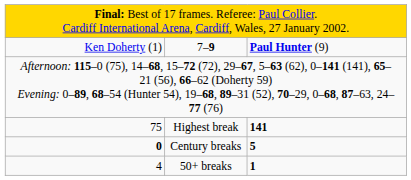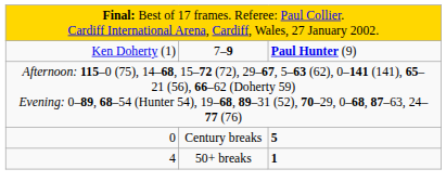- row: 75 | Highest break | 141
Century breaks | column 1: bold -> normal
